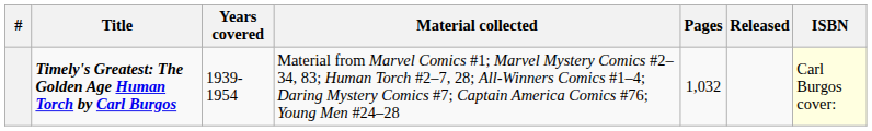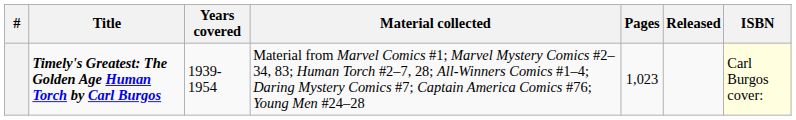Timely's Greatest: The Golden Age Human Torch by Carl Burgos | Pages: 1,032 -> 1,023
